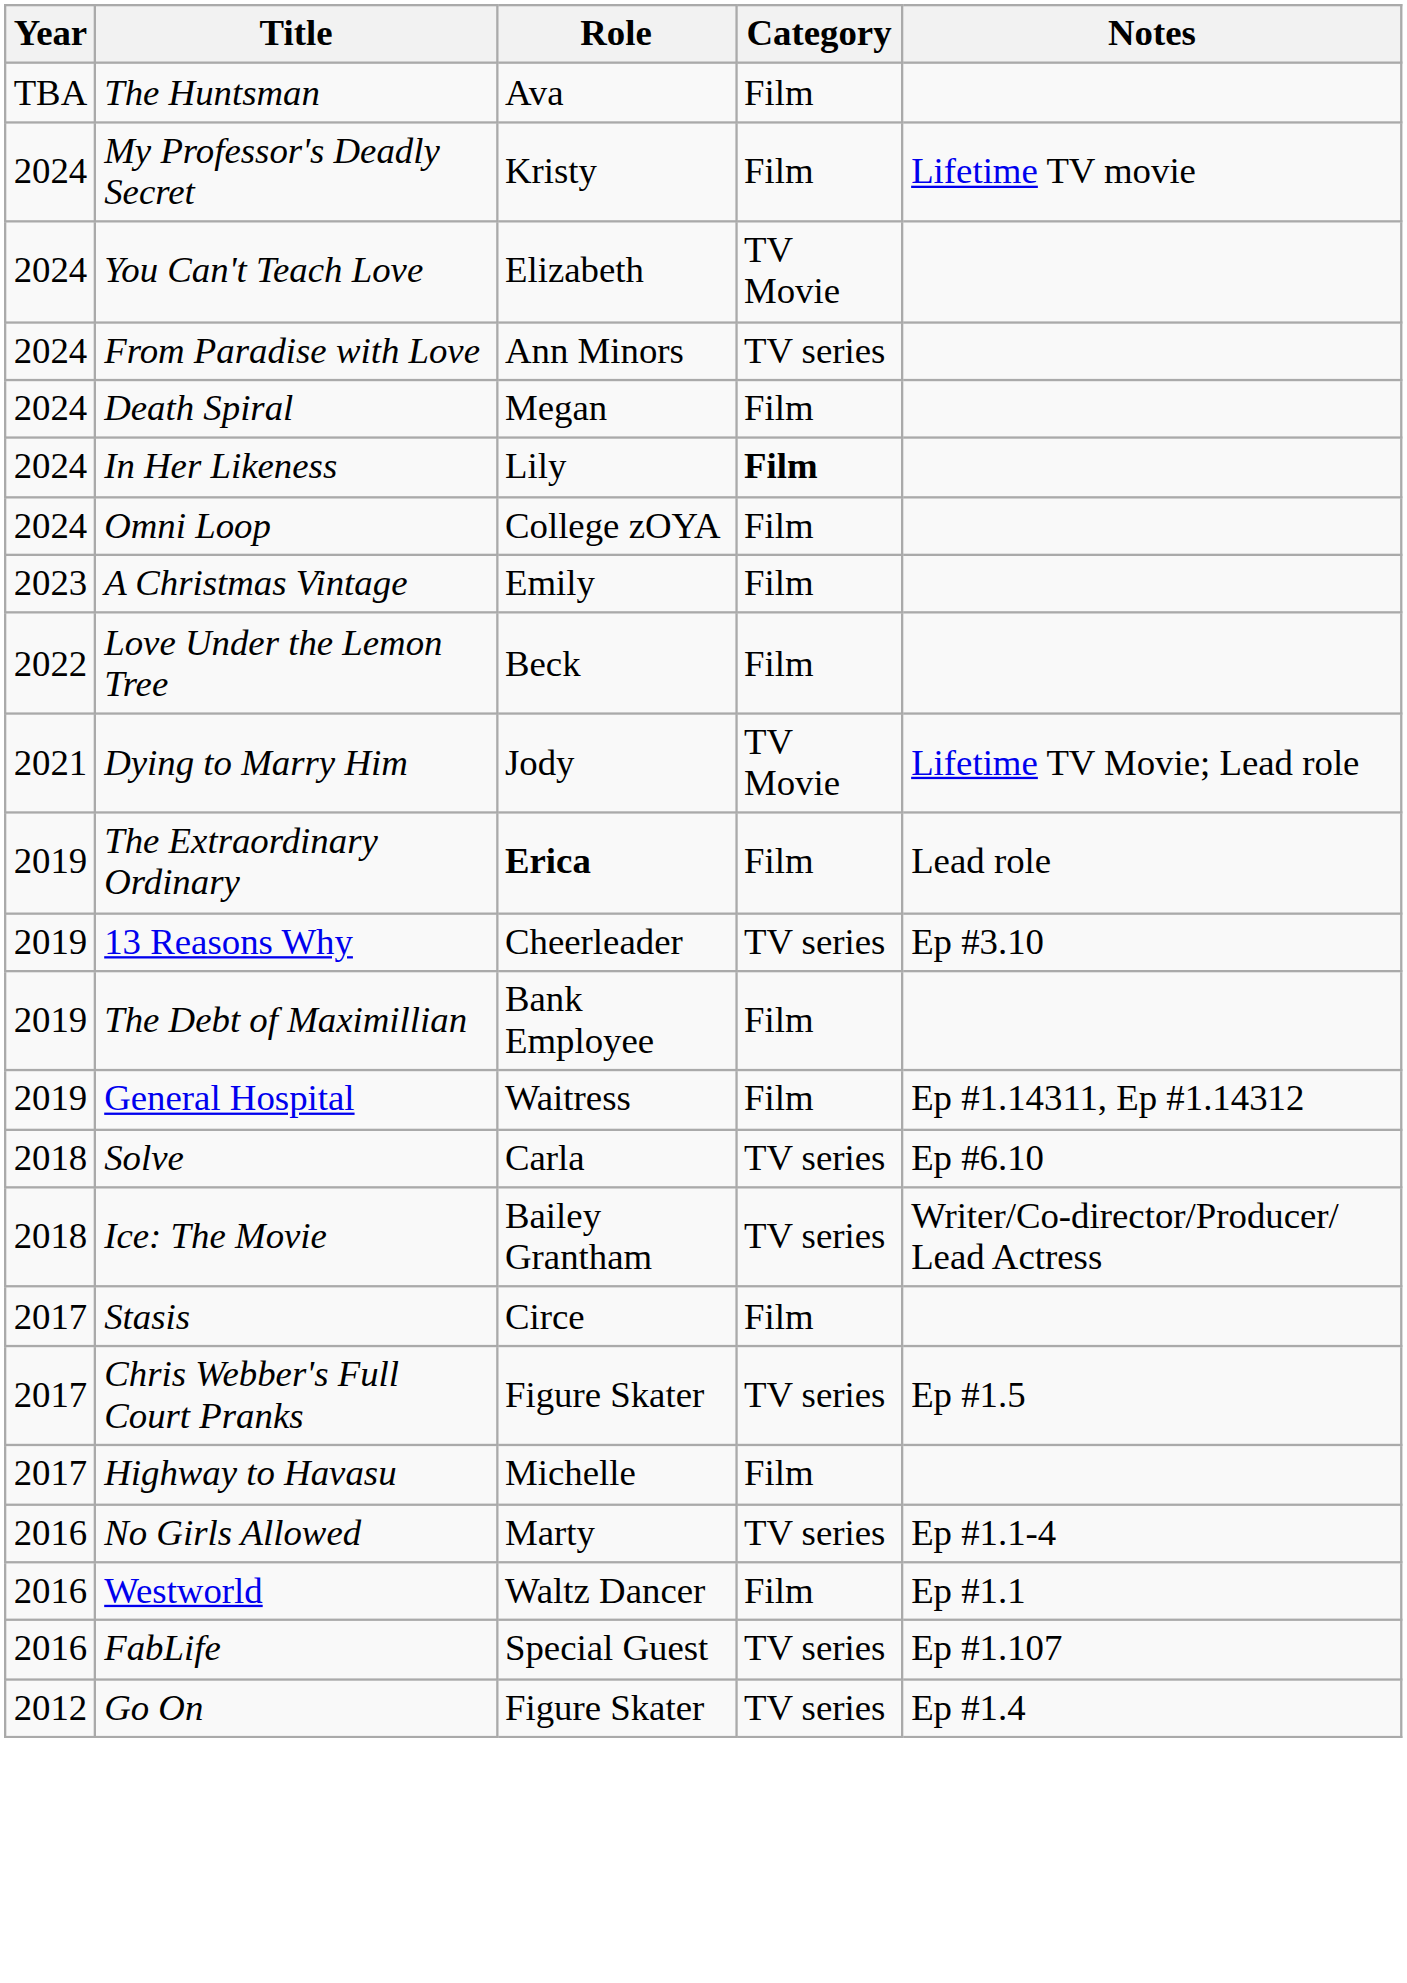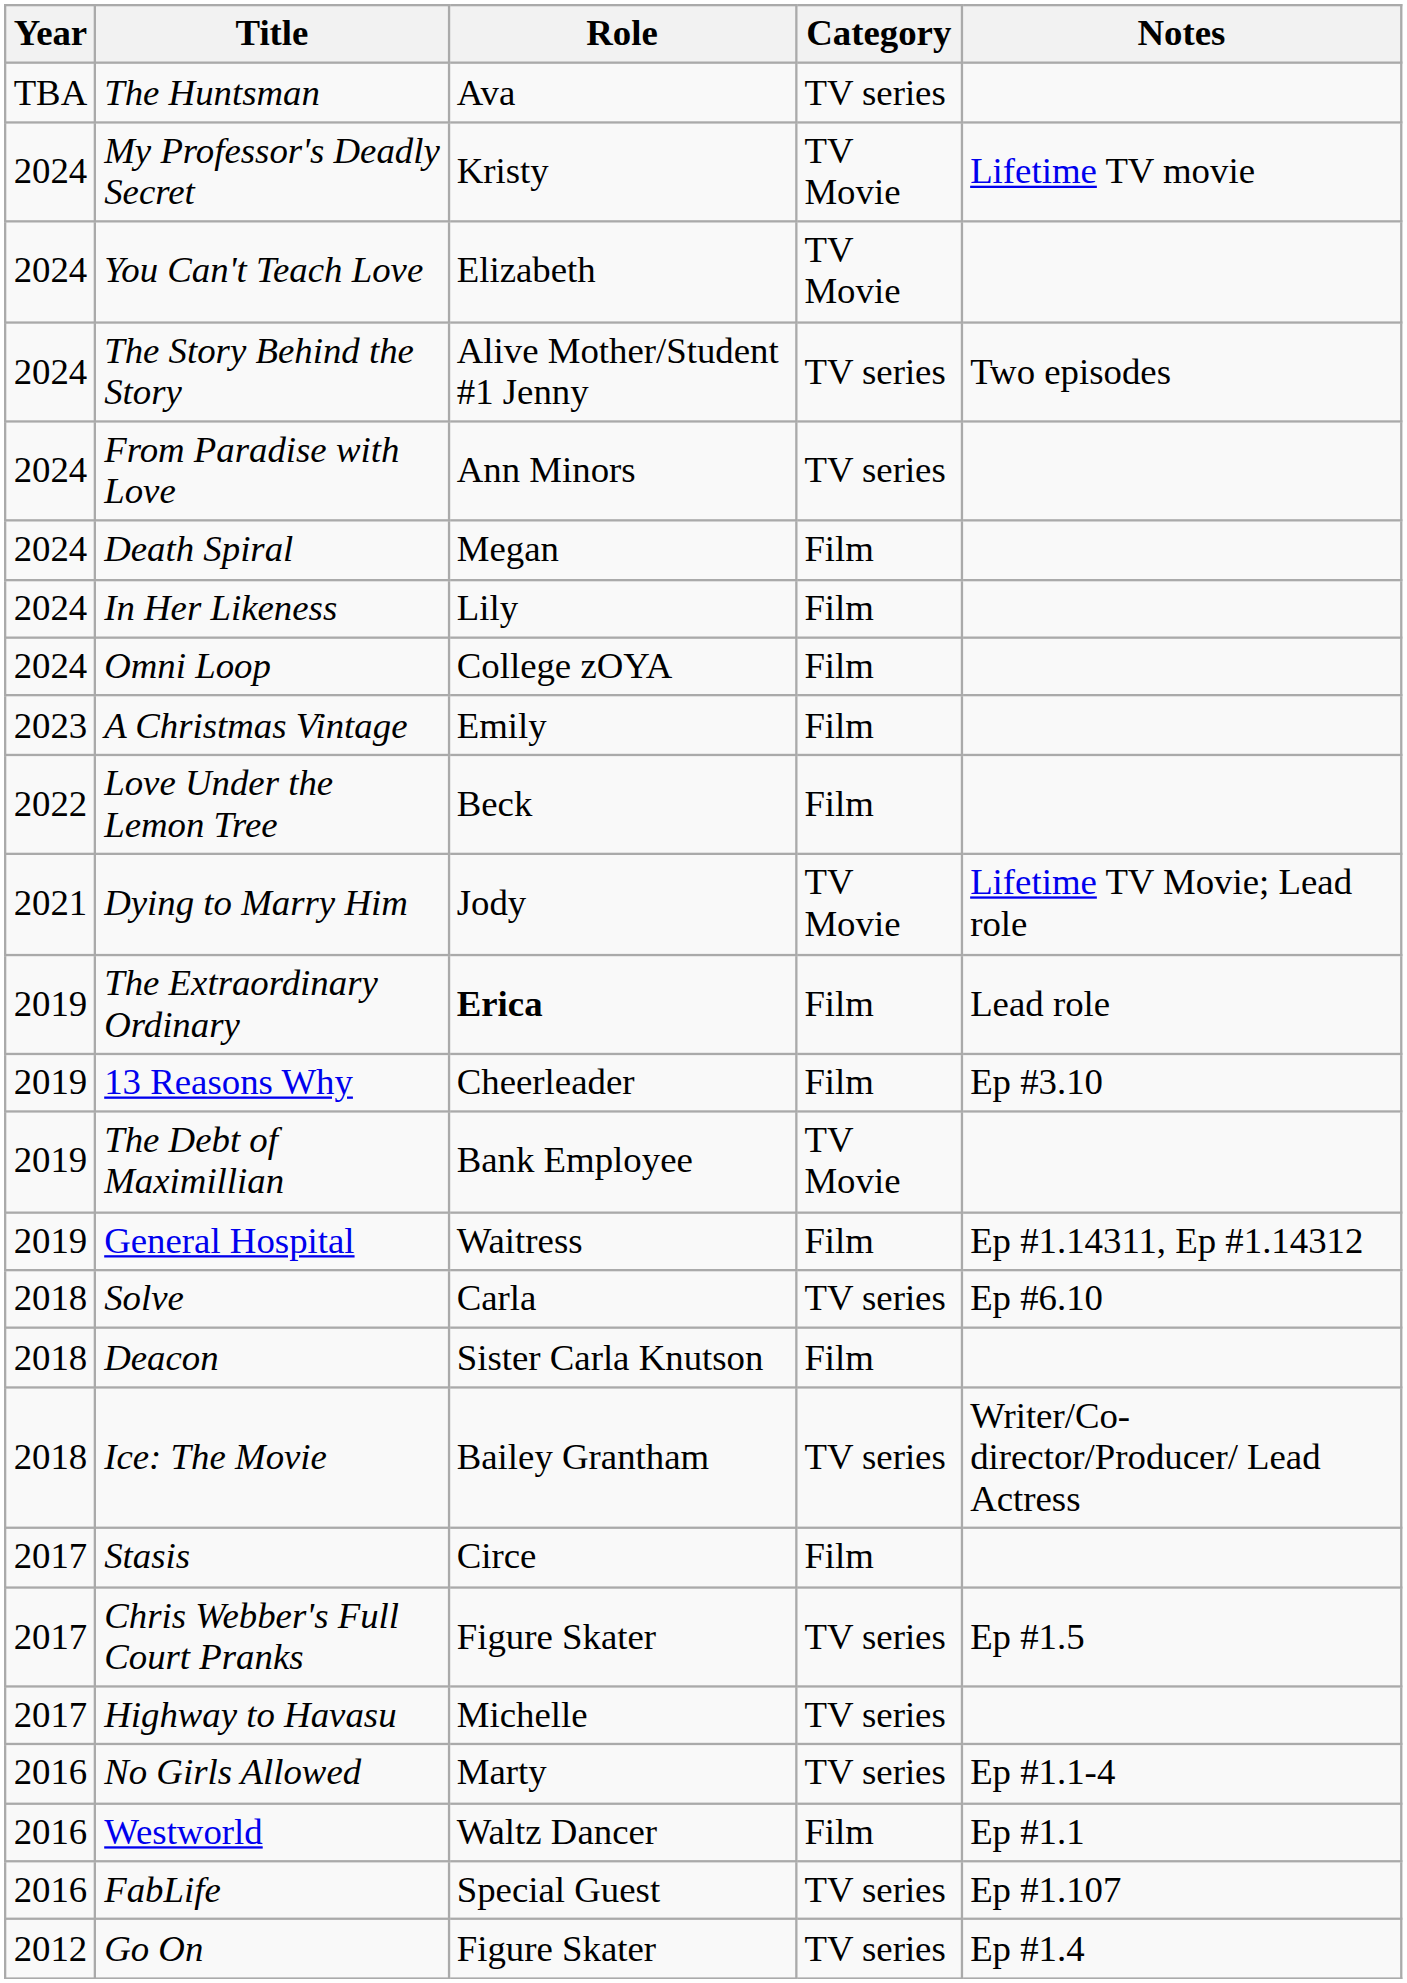The Huntsman | Category: Film -> TV series
My Professor's Deadly Secret | Category: Film -> TV Movie
+ row: 2024 | The Story Behind the Story | Alive Mother/Student #1 Jenny | TV series | Two episodes
In Her Likeness | Category: bold -> normal
13 Reasons Why | Category: TV series -> Film
The Debt of Maximillian | Category: Film -> TV Movie
+ row: 2018 | Deacon | Sister Carla Knutson | Film
Highway to Havasu | Category: Film -> TV series
